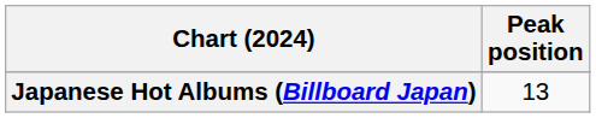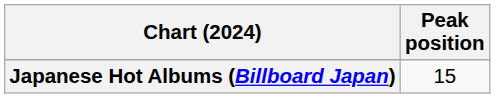Japanese Hot Albums (Billboard Japan) | Peak position: 13 -> 15
